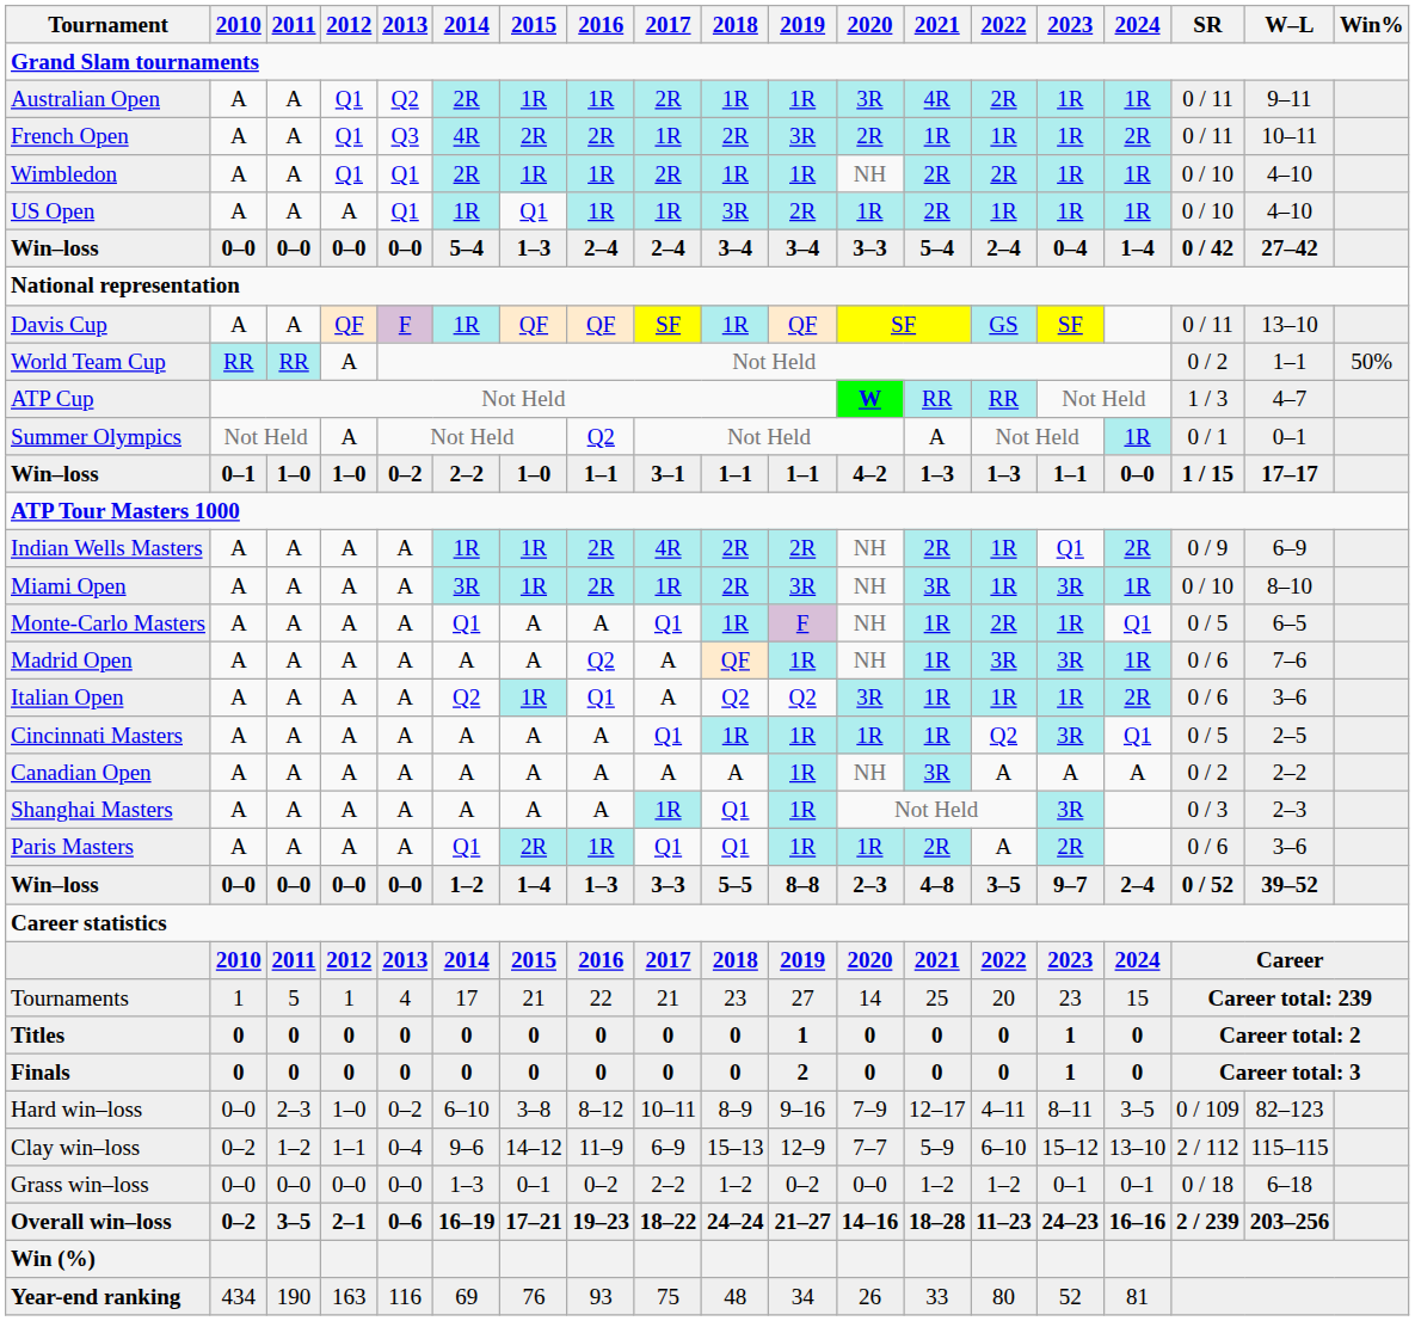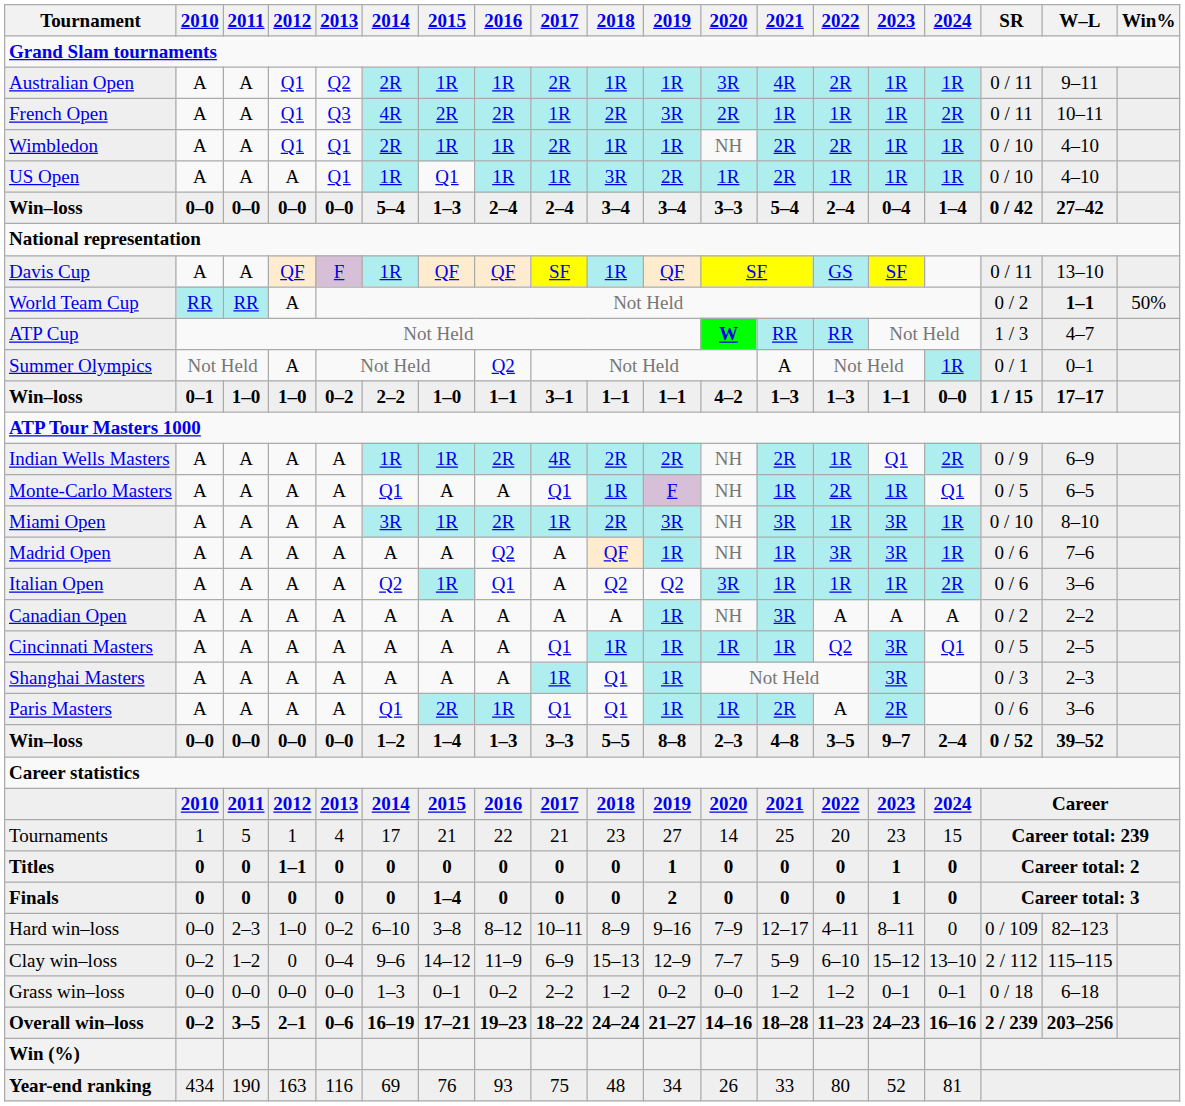World Team Cup | W–L: normal -> bold
rows swapped: Miami Open <-> Monte-Carlo Masters
rows swapped: Canadian Open <-> Cincinnati Masters
Titles | 2012: 0 -> 1–1
Finals | 2015: 0 -> 1–4
Hard win–loss | 2024: 3–5 -> 0
Clay win–loss | 2012: 1–1 -> 0
